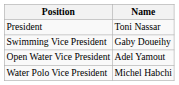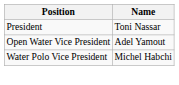- row: Swimming Vice President | Gaby Doueihy
